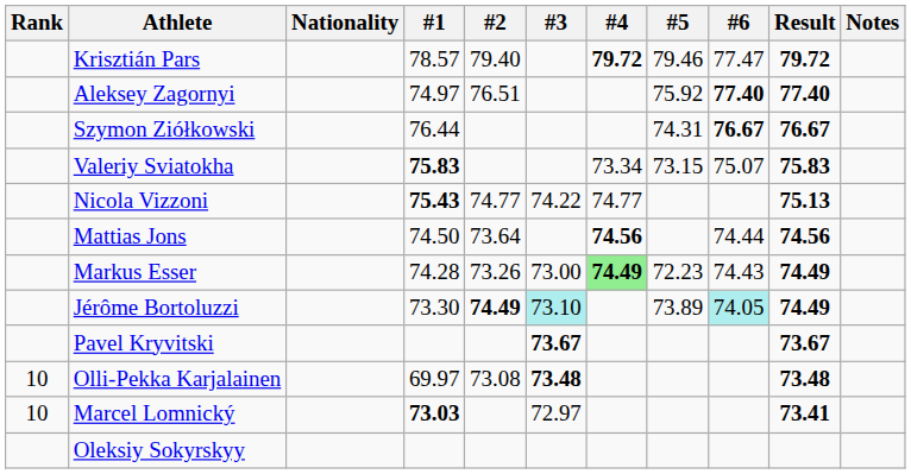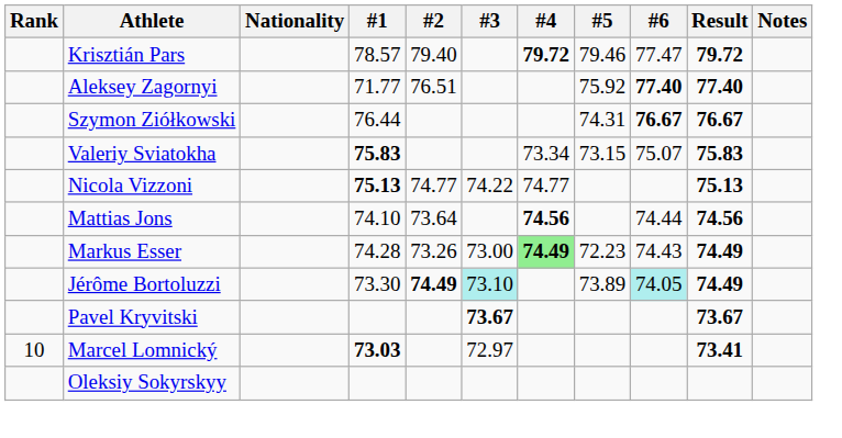Aleksey Zagornyi | #1: 74.97 -> 71.77
Nicola Vizzoni | #1: 75.43 -> 75.13
Mattias Jons | #1: 74.50 -> 74.10
- row: 10 | Olli-Pekka Karjalainen | 69.97 | 73.08 | 73.48 | 73.48
